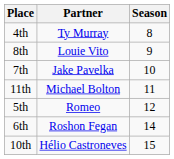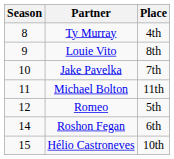columns swapped: Season <-> Place
